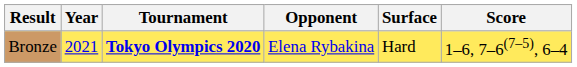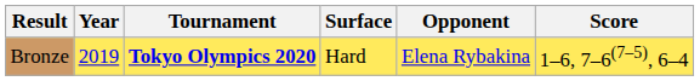columns swapped: Surface <-> Opponent
Bronze | Year: 2021 -> 2019
